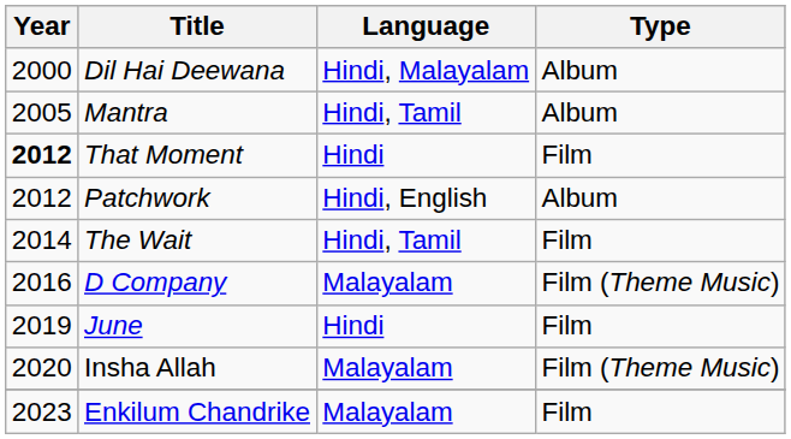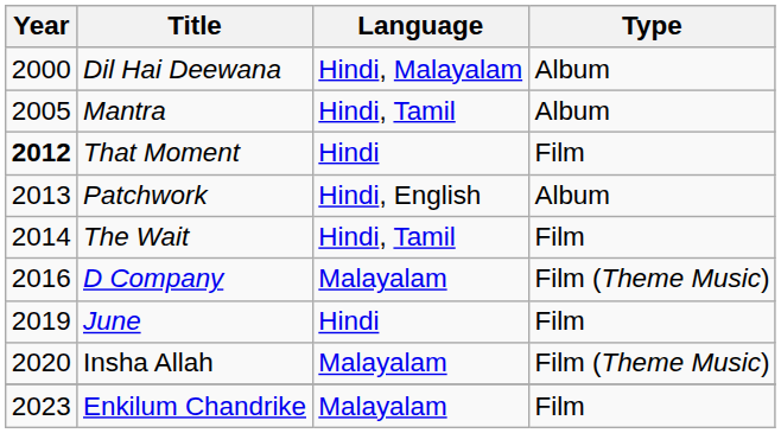Patchwork | Year: 2012 -> 2013
